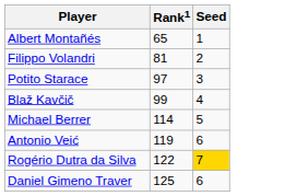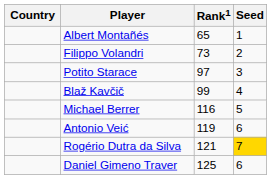+ column: Country
Filippo Volandri | Rank1: 81 -> 73
Michael Berrer | Rank1: 114 -> 116
Rogério Dutra da Silva | Rank1: 122 -> 121
